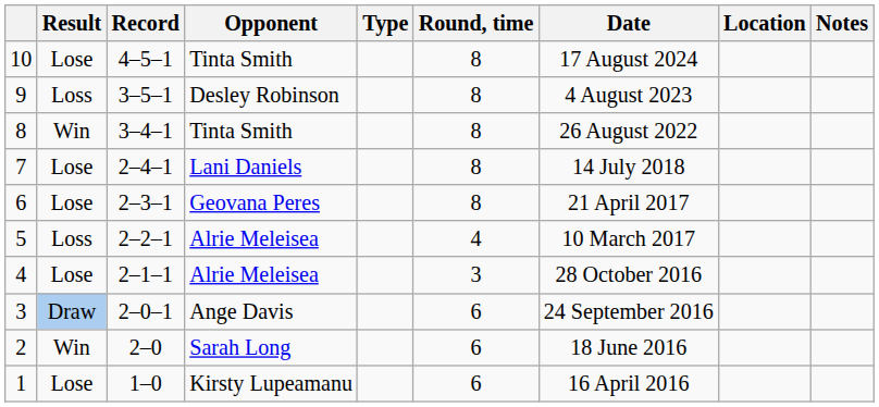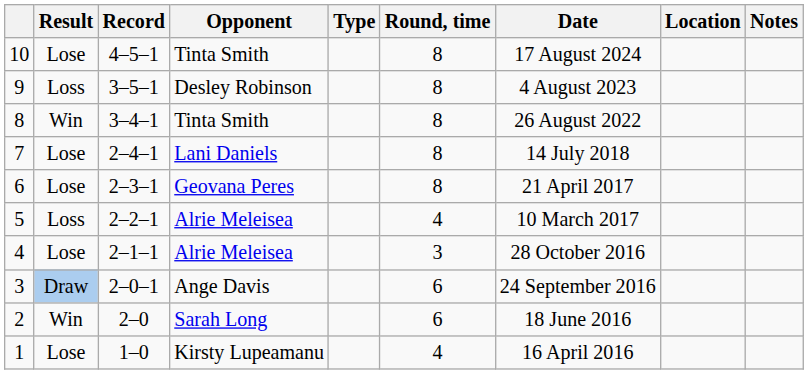1 | Round, time: 6 -> 4
